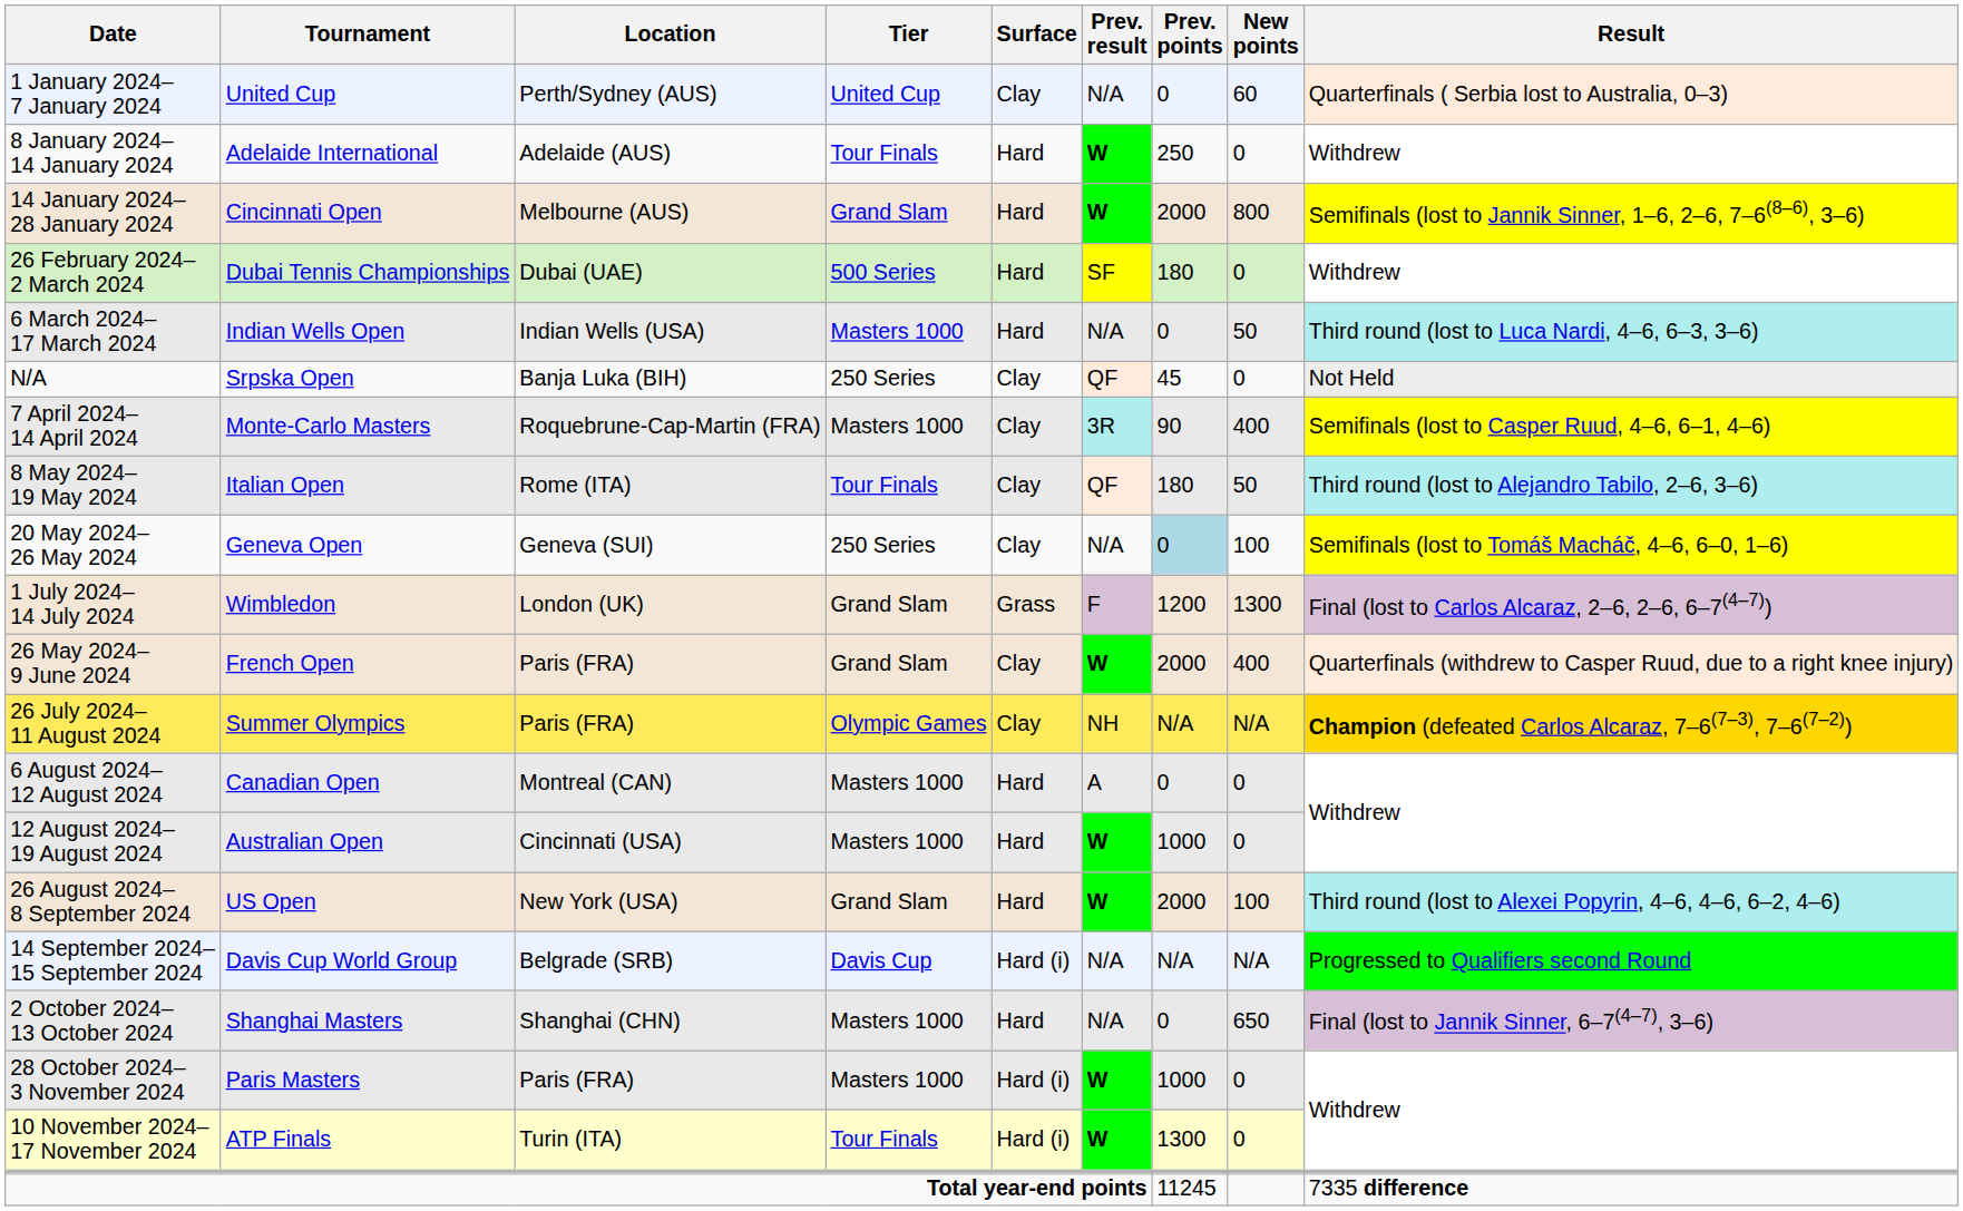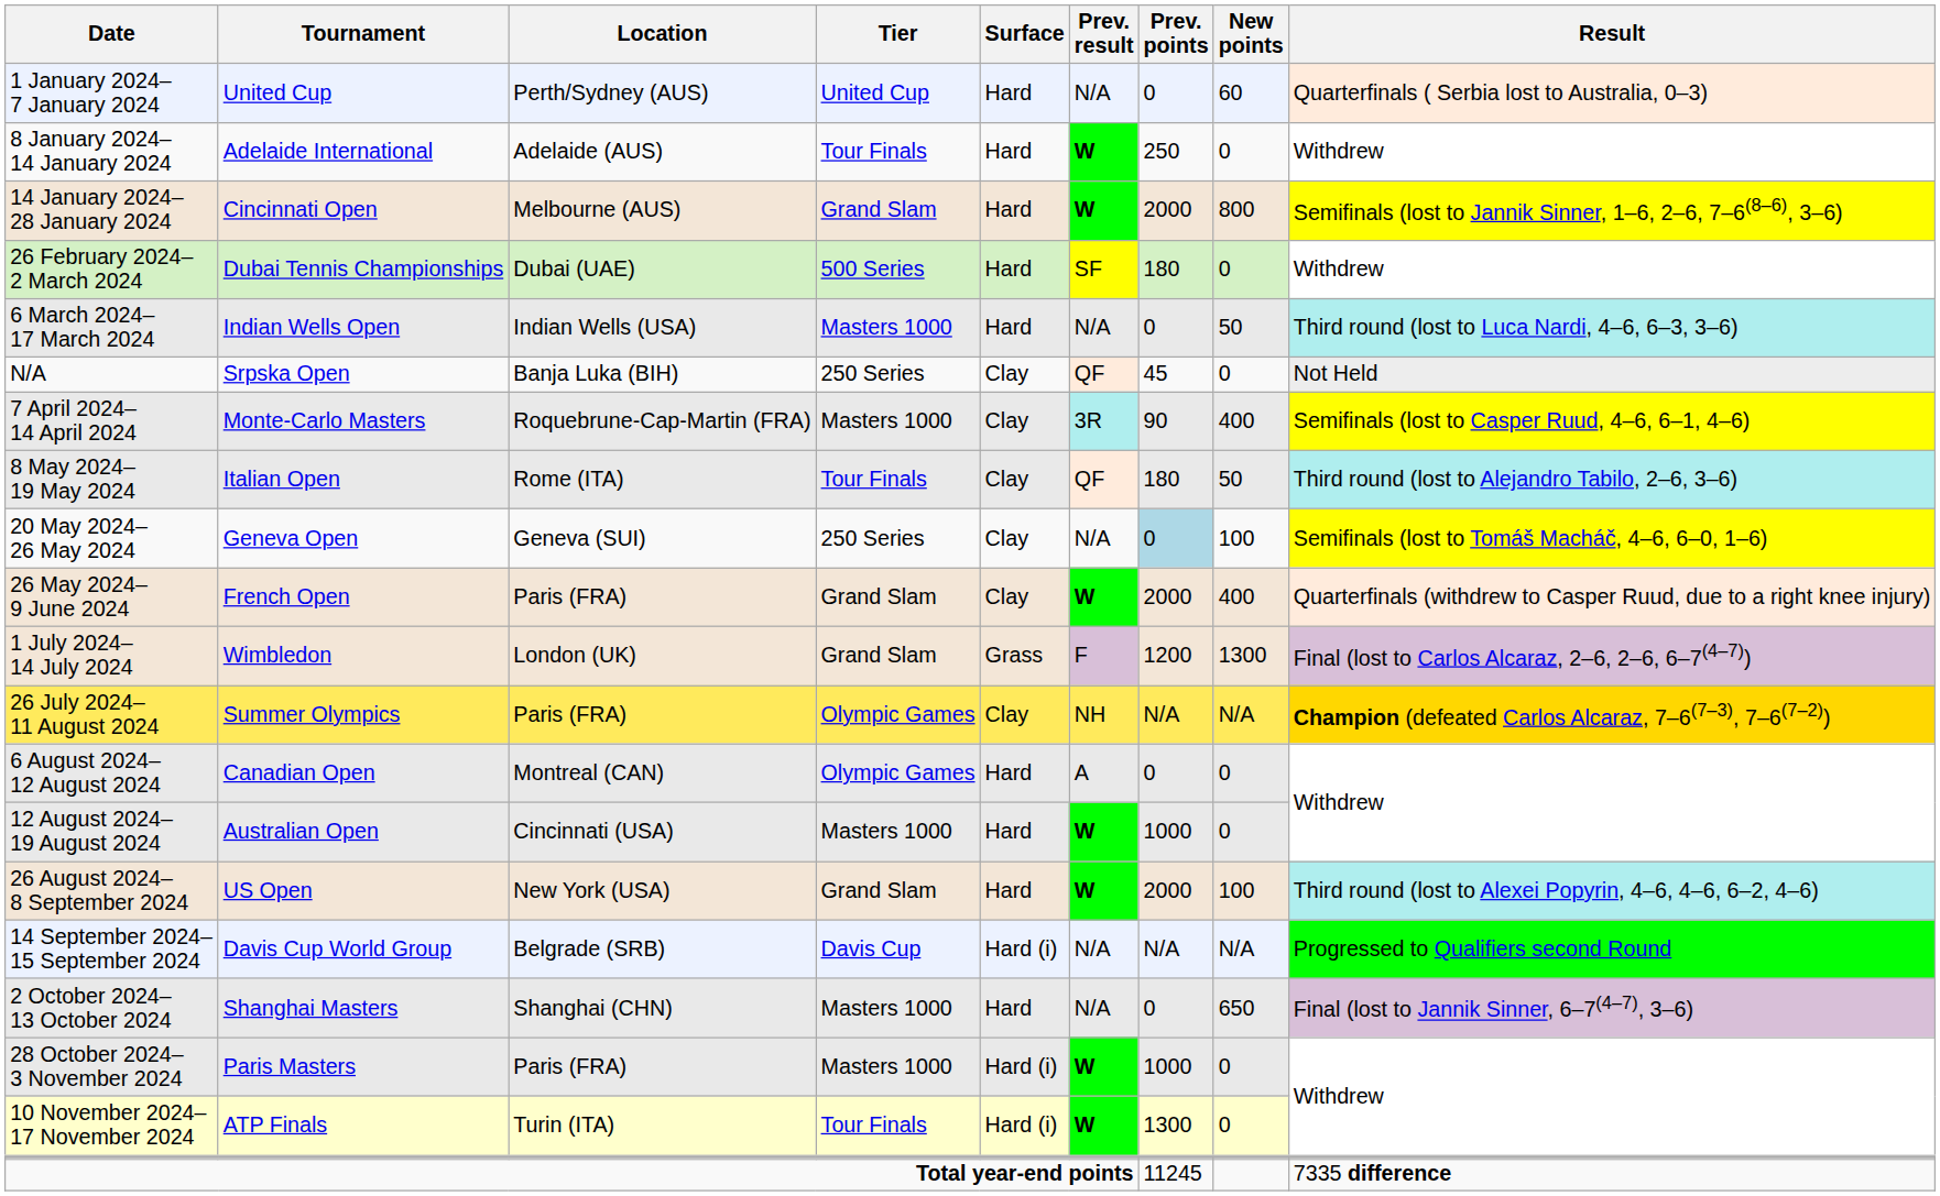1 January 2024– 7 January 2024 | Surface: Clay -> Hard
rows swapped: 26 May 2024– 9 June 2024 <-> 1 July 2024– 14 July 2024
6 August 2024– 12 August 2024 | Tier: Masters 1000 -> Olympic Games
